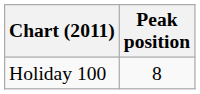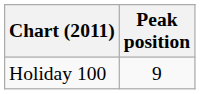Holiday 100 | Peak position: 8 -> 9
